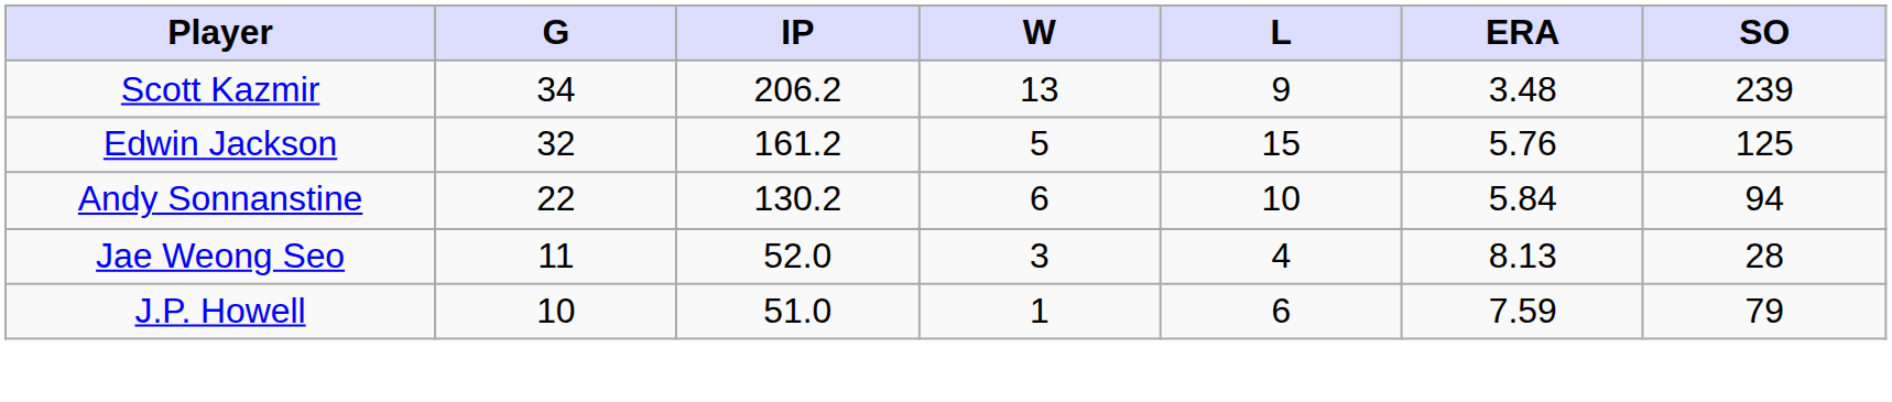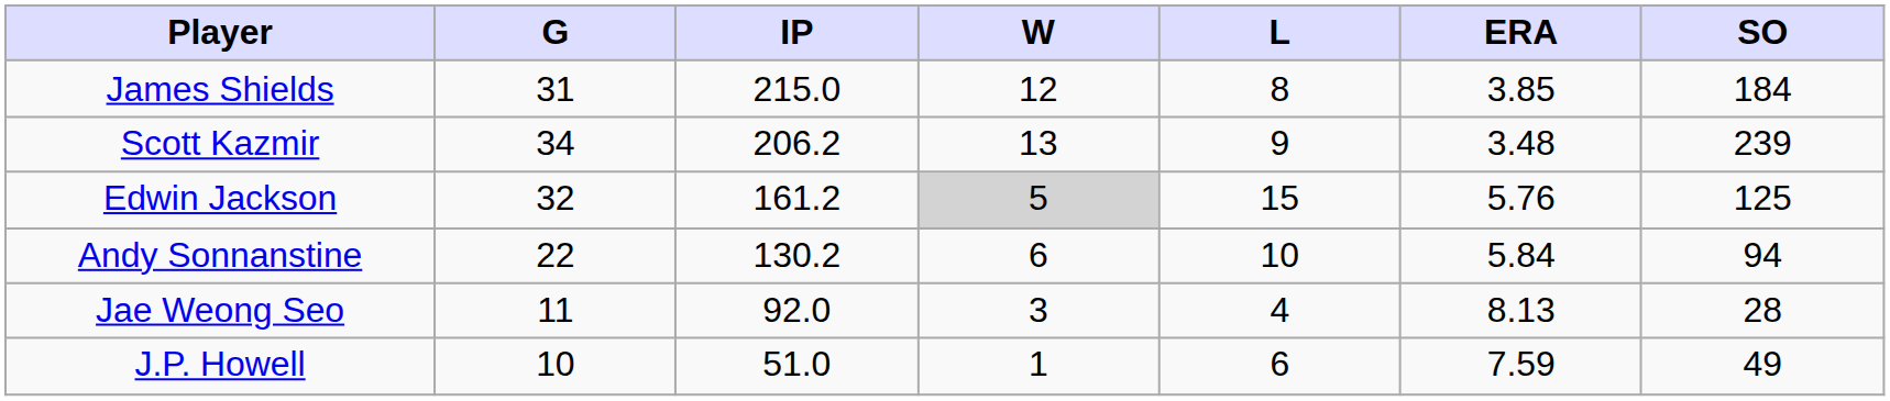+ row: James Shields | 31 | 215.0 | 12 | 8 | 3.85 | 184
Edwin Jackson | W: no background -> lightgrey background
Jae Weong Seo | IP: 52.0 -> 92.0
J.P. Howell | SO: 79 -> 49
